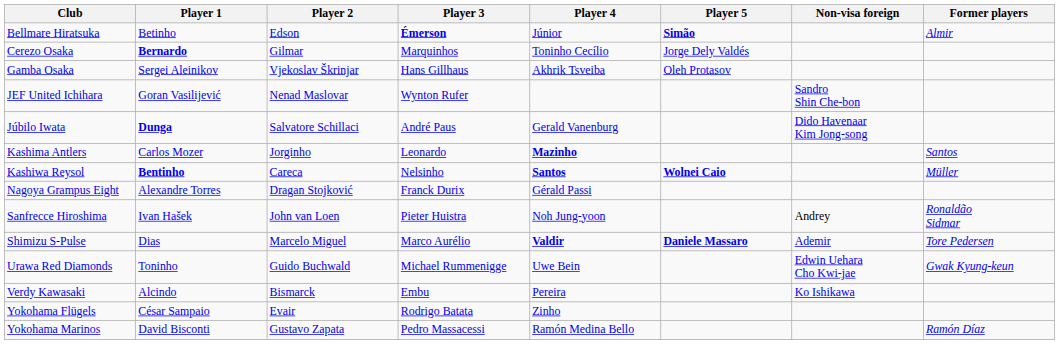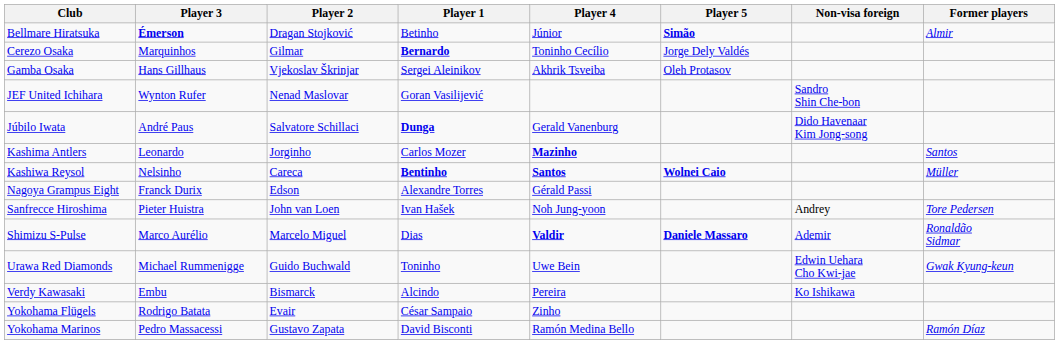columns swapped: Player 1 <-> Player 3
Bellmare Hiratsuka | Player 2: Edson -> Dragan Stojković
Nagoya Grampus Eight | Player 2: Dragan Stojković -> Edson
Sanfrecce Hiroshima | Former players: Ronaldão Sidmar -> Tore Pedersen
Shimizu S-Pulse | Former players: Tore Pedersen -> Ronaldão Sidmar
